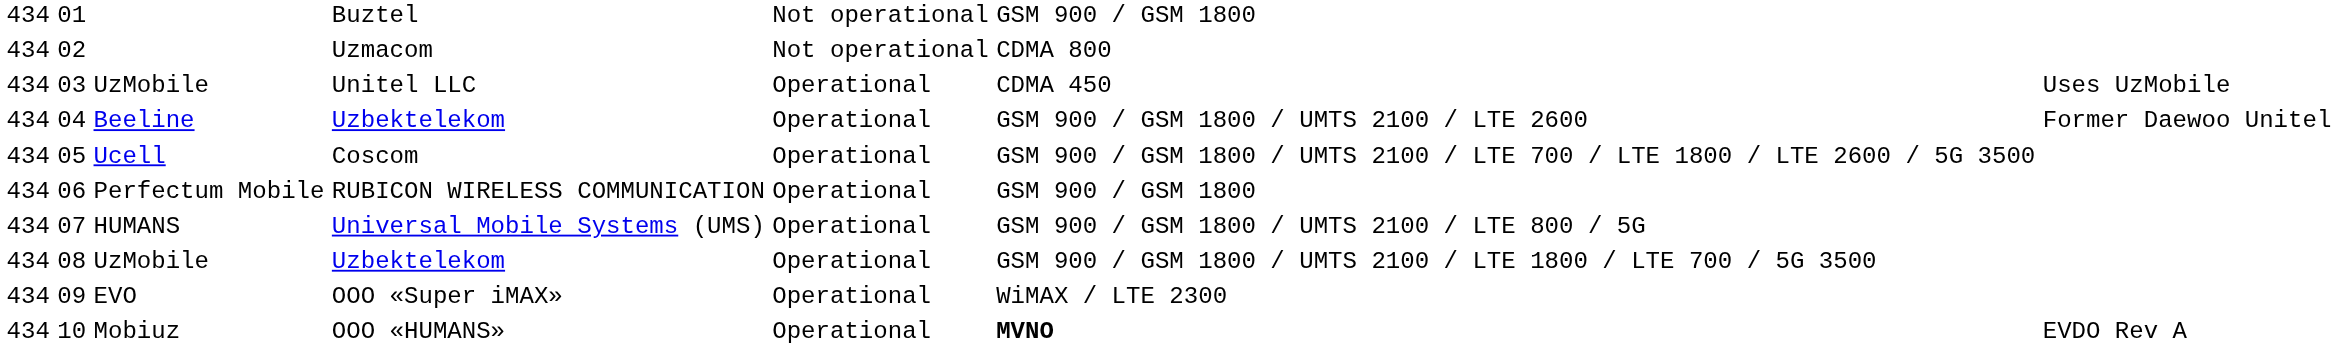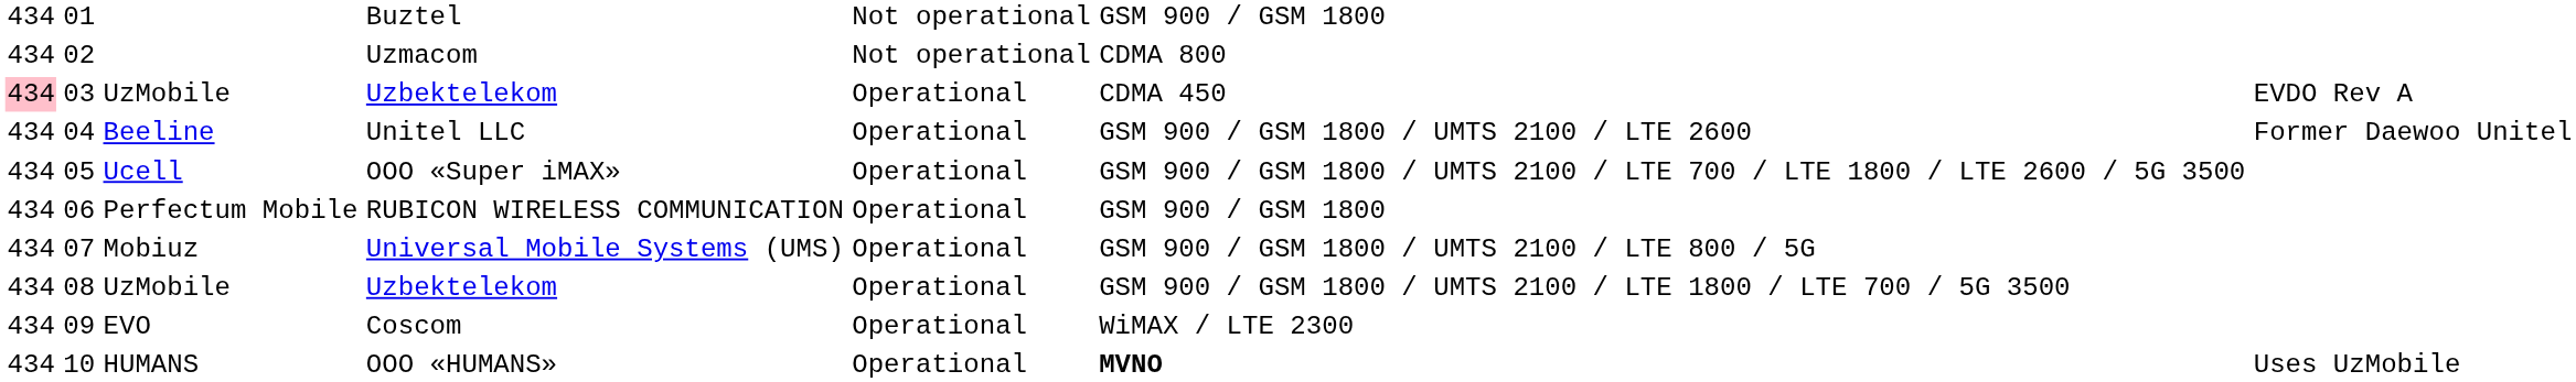03 | column 1: no background -> pink background
03 | column 4: Unitel LLC -> Uzbektelekom
03 | column 7: Uses UzMobile -> EVDO Rev A
04 | column 4: Uzbektelekom -> Unitel LLC
05 | column 4: Coscom -> OOO «Super iMAX»
07 | column 3: HUMANS -> Mobiuz
09 | column 4: OOO «Super iMAX» -> Coscom
10 | column 3: Mobiuz -> HUMANS
10 | column 7: EVDO Rev A -> Uses UzMobile
